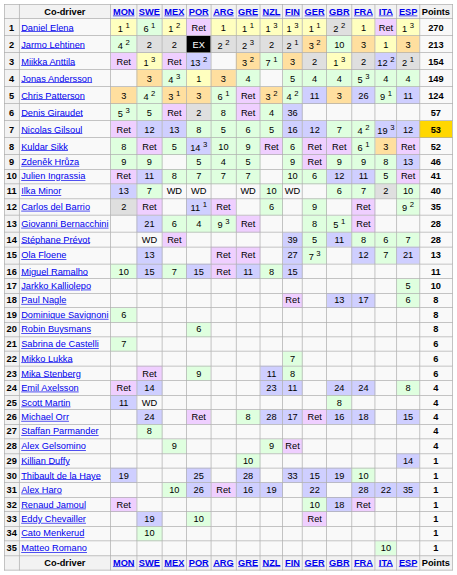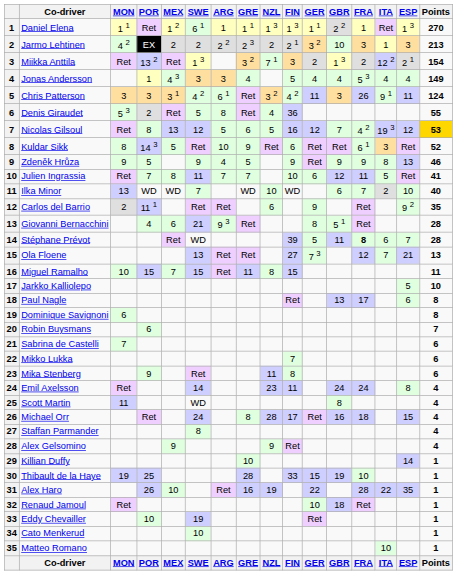columns swapped: SWE <-> POR
Denis Giraudet | Points: 57 -> 55
Stéphane Prévot | FRA: normal -> bold
Robin Buysmans | Points: 8 -> 7
